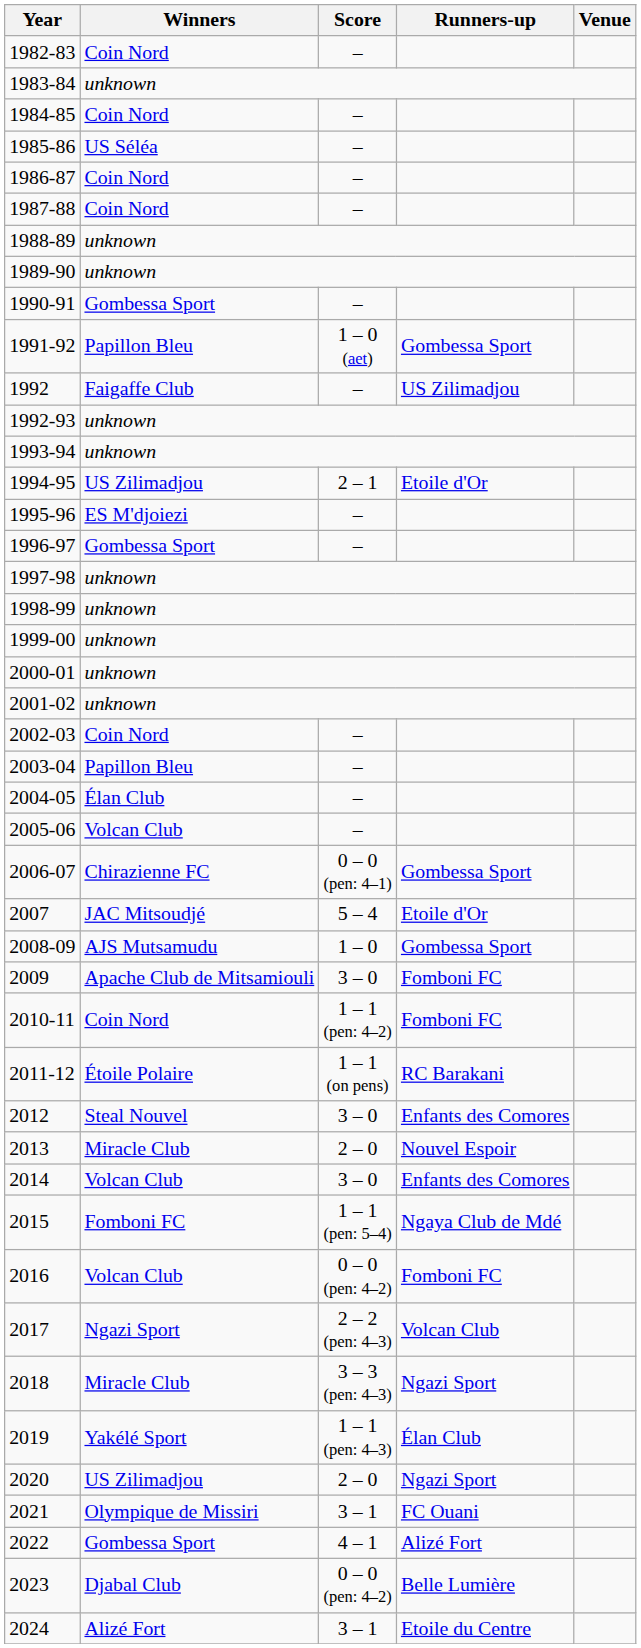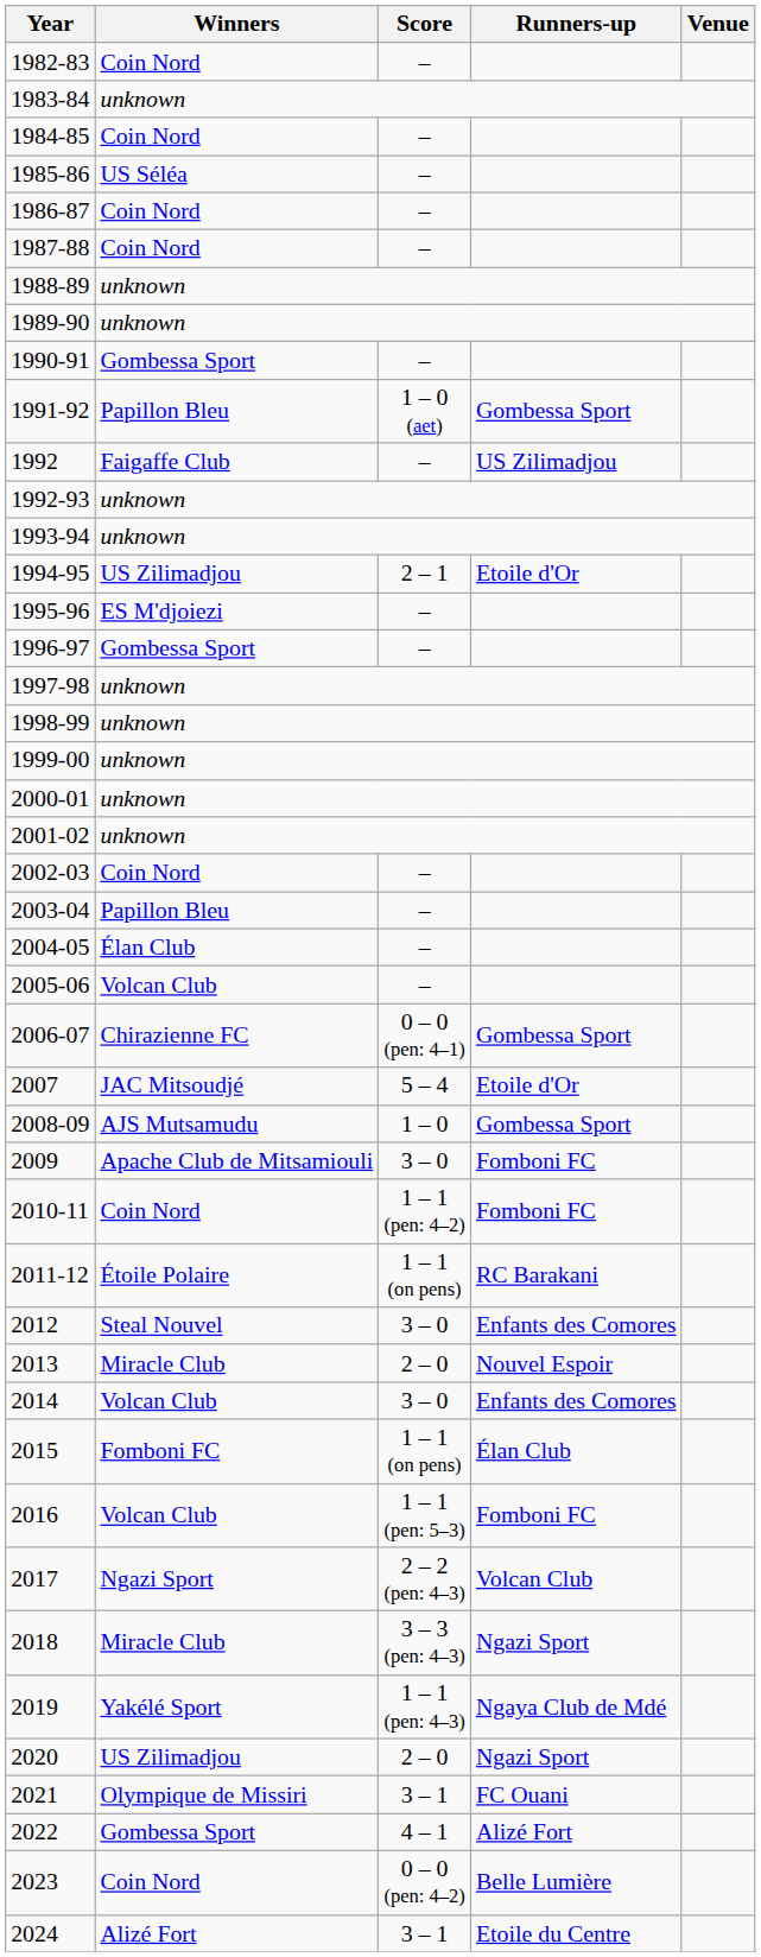2015 | Score: 1 – 1 (pen: 5–4) -> 1 – 1 (on pens)
2015 | Runners-up: Ngaya Club de Mdé -> Élan Club
2016 | Score: 0 – 0 (pen: 4–2) -> 1 – 1 (pen: 5–3)
2019 | Runners-up: Élan Club -> Ngaya Club de Mdé
2023 | Winners: Djabal Club -> Coin Nord
